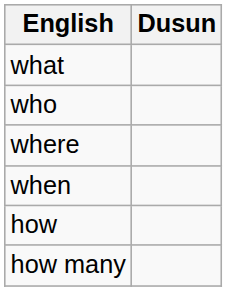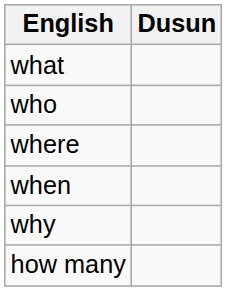+ row: why
- row: how
